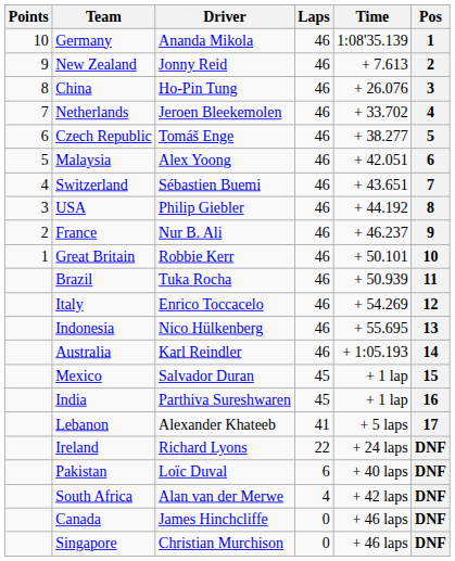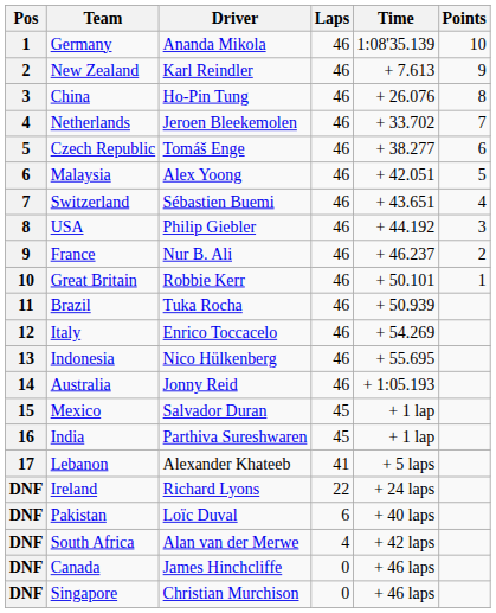columns swapped: Pos <-> Points
New Zealand | Driver: Jonny Reid -> Karl Reindler
Australia | Driver: Karl Reindler -> Jonny Reid
